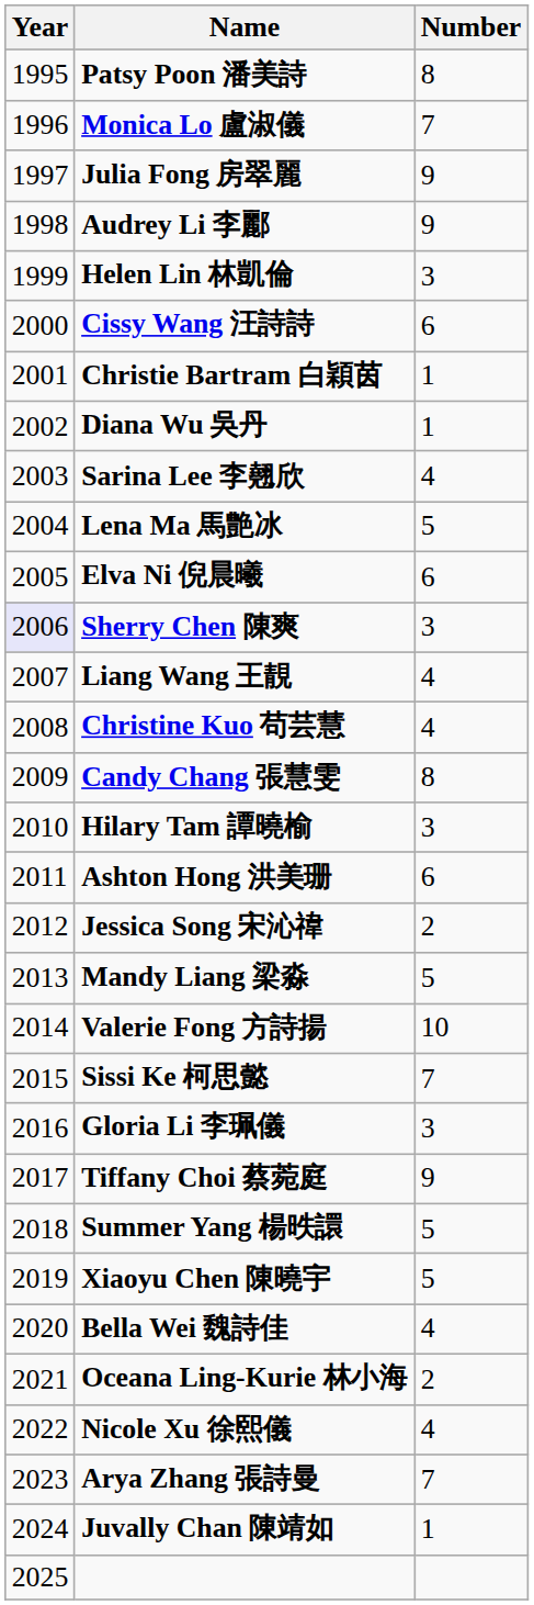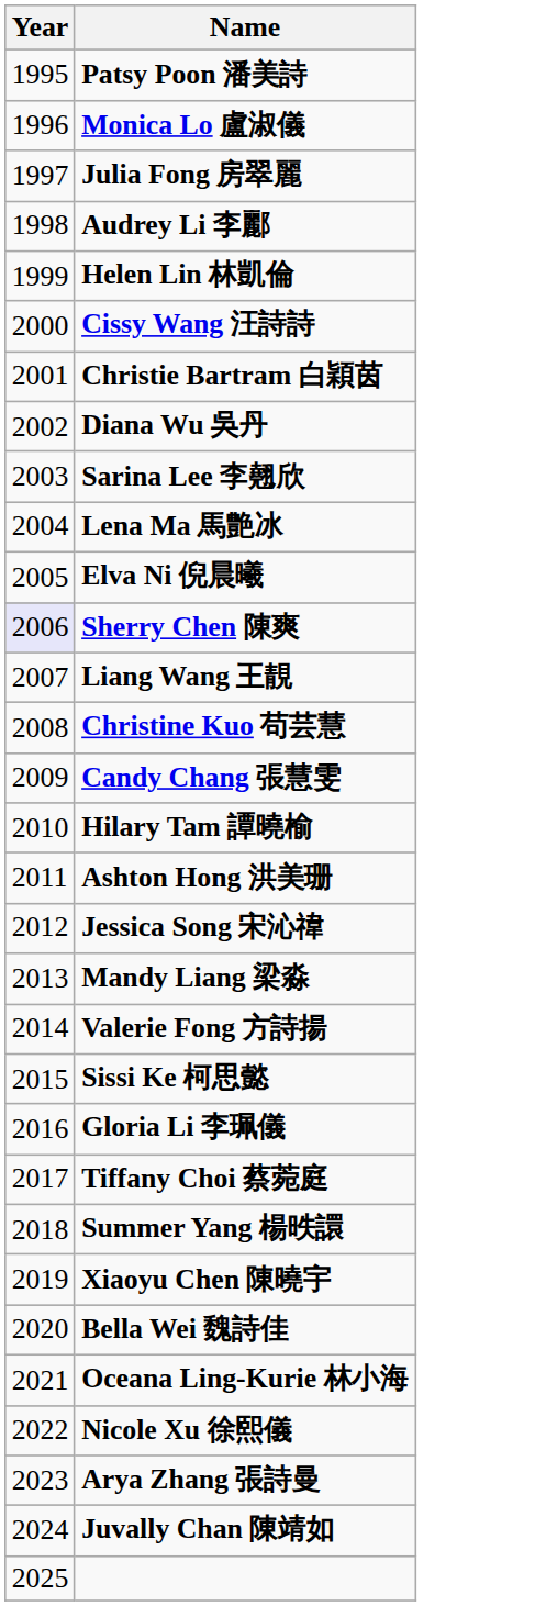- column: Number | 8 | 7 | 9 | 9 | 3 | 6 | 1 | 1 | 4 | 5 | 6 | 3 | 4 | 4 | 8 | 3 | 6 | 2 | 5 | 10 | 7 | 3 | 9 | 5 | 5 | 4 | 2 | 4 | 7 | 1
